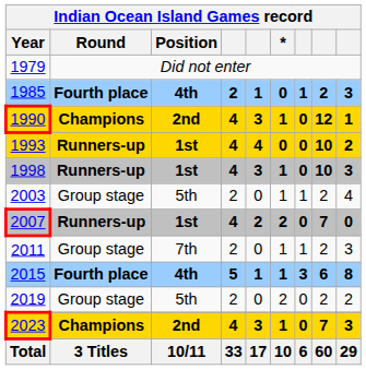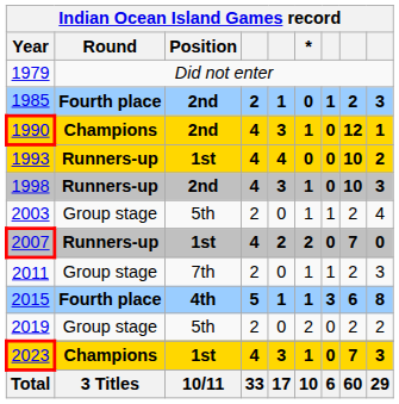1985 | Position: 4th -> 2nd
1998 | Position: 1st -> 2nd
2023 | Position: 2nd -> 1st
